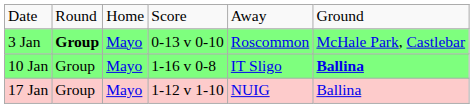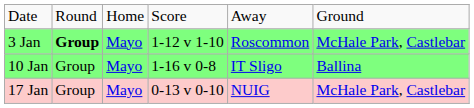3 Jan | column 4: 0-13 v 0-10 -> 1-12 v 1-10
10 Jan | column 6: bold -> normal
17 Jan | column 4: 1-12 v 1-10 -> 0-13 v 0-10
17 Jan | column 6: Ballina -> McHale Park, Castlebar
